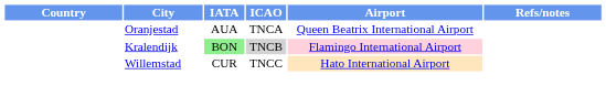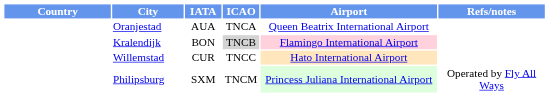Kralendijk | IATA: lightgreen background -> no background
+ row: Philipsburg | SXM | TNCM | Princess Juliana International Airport | Operated by Fly All Ways
